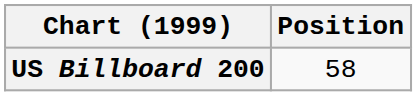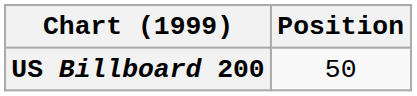US Billboard 200 | Position: 58 -> 50
